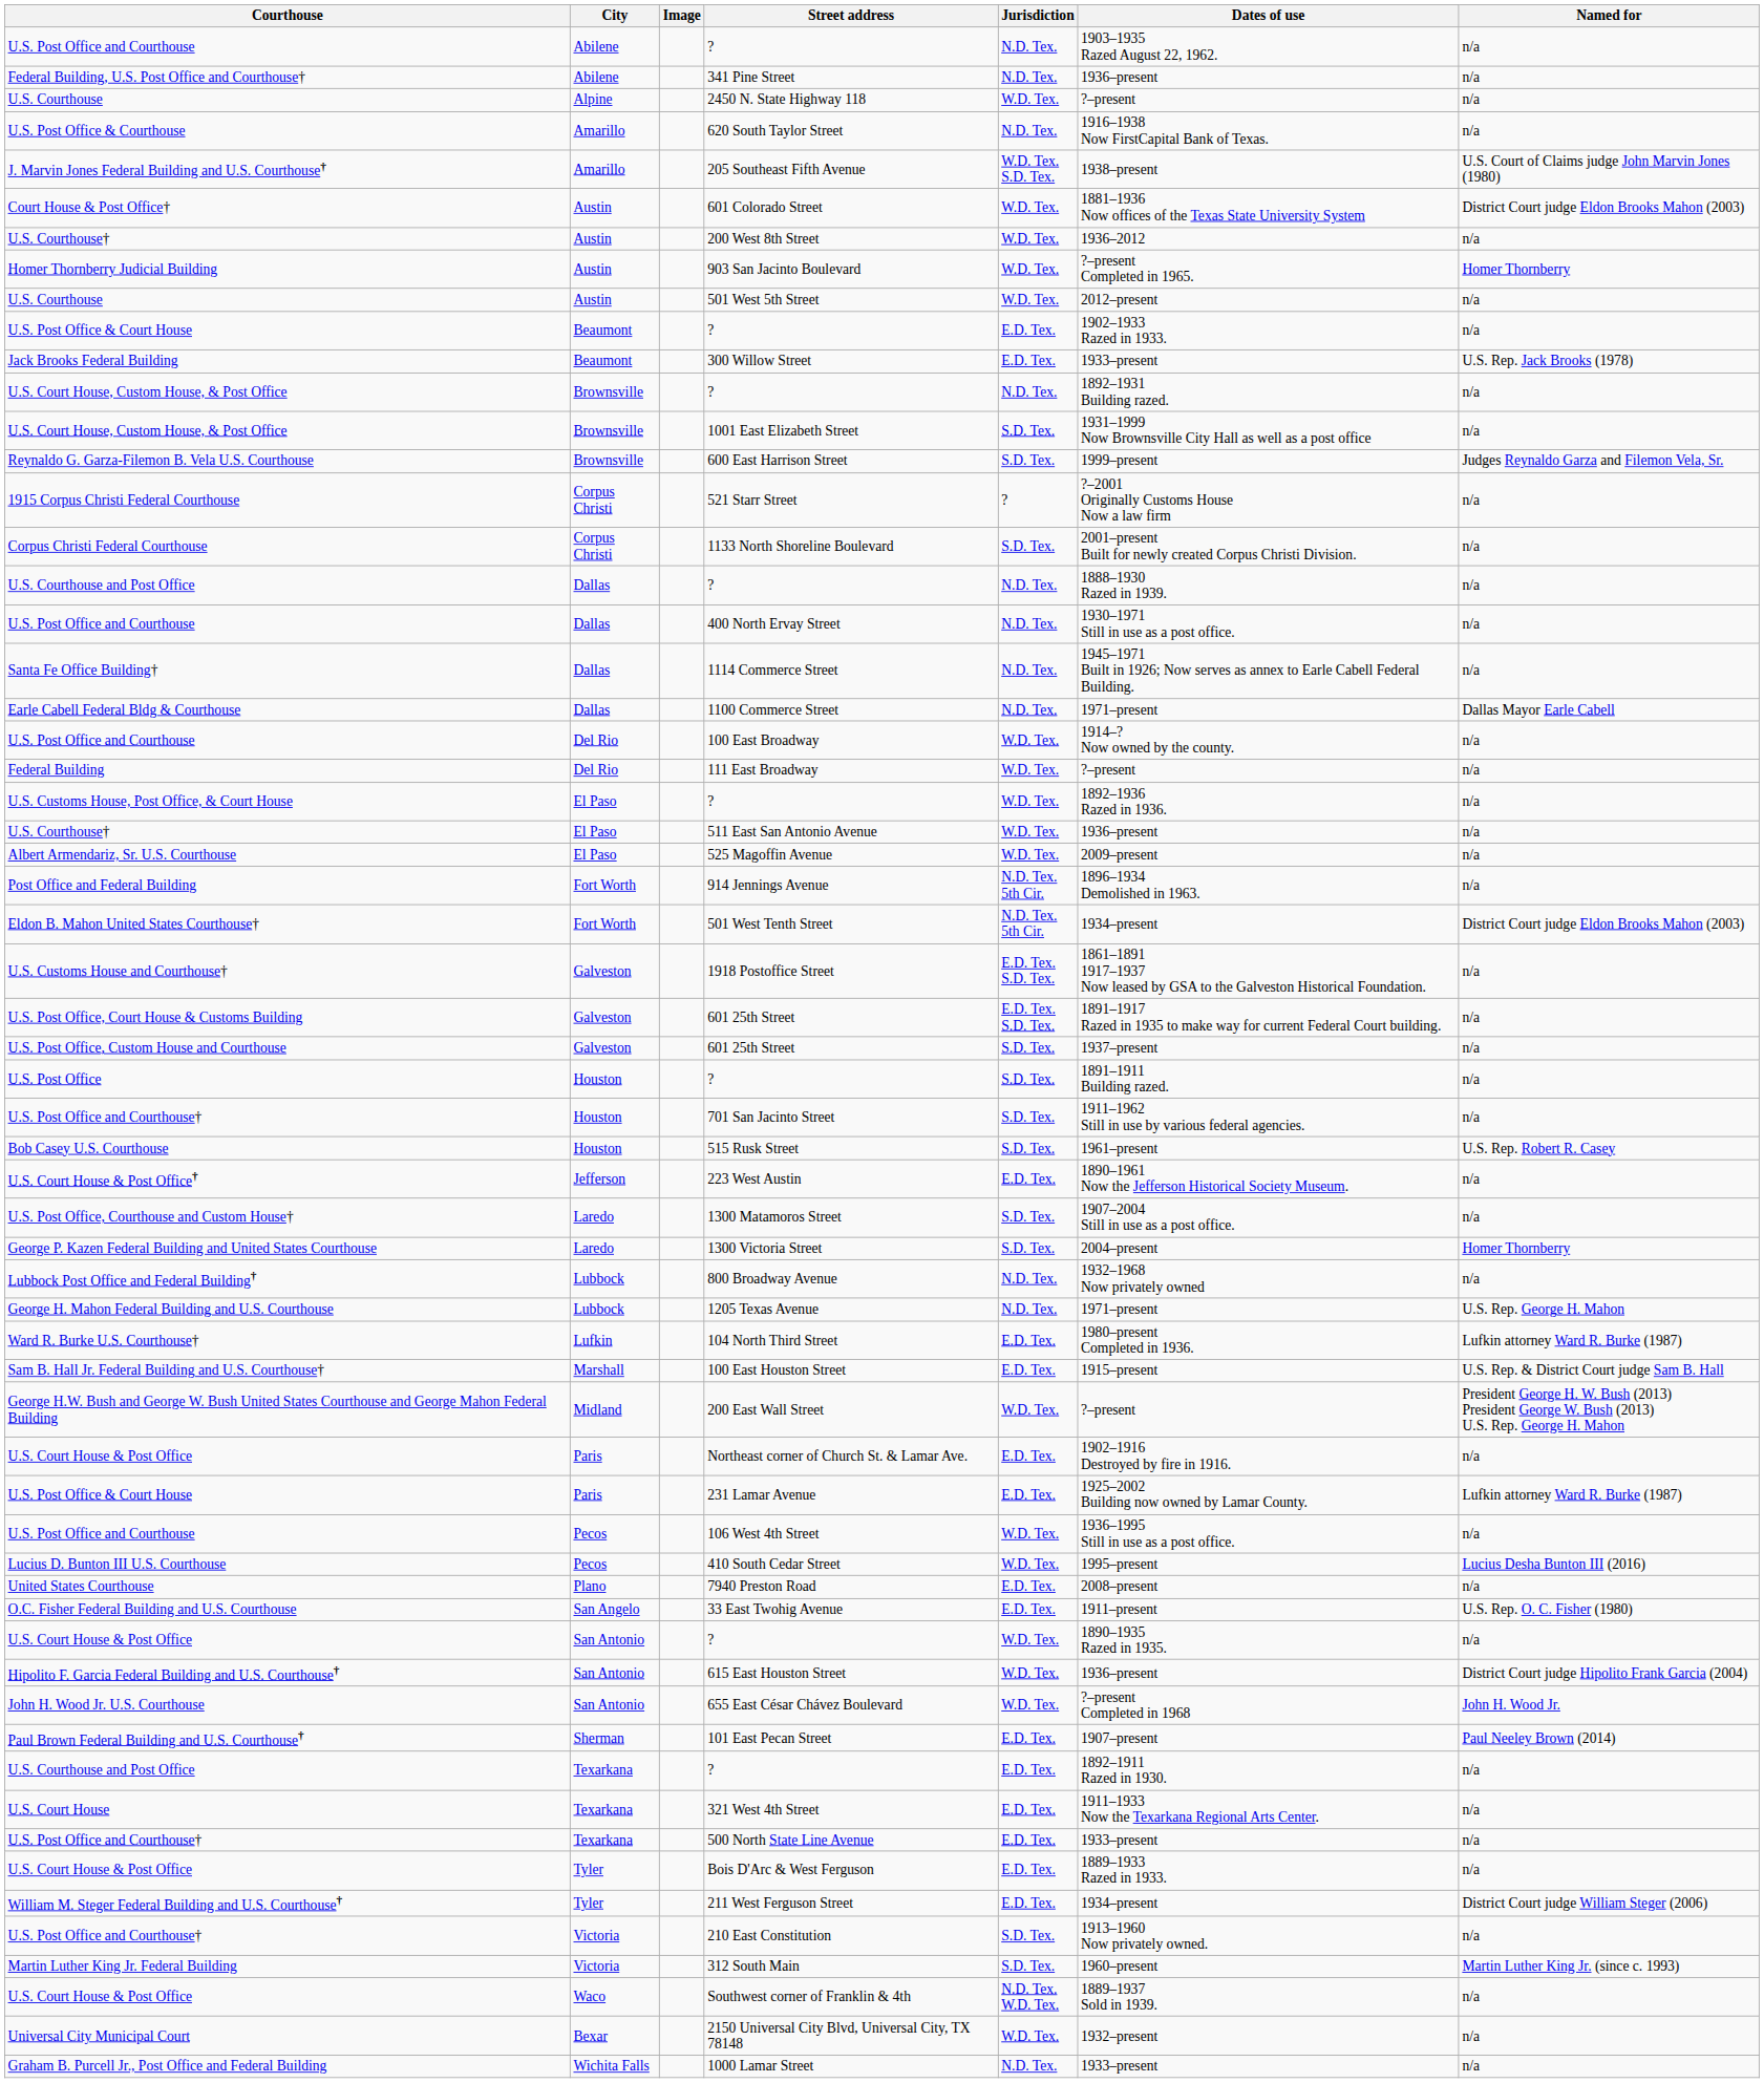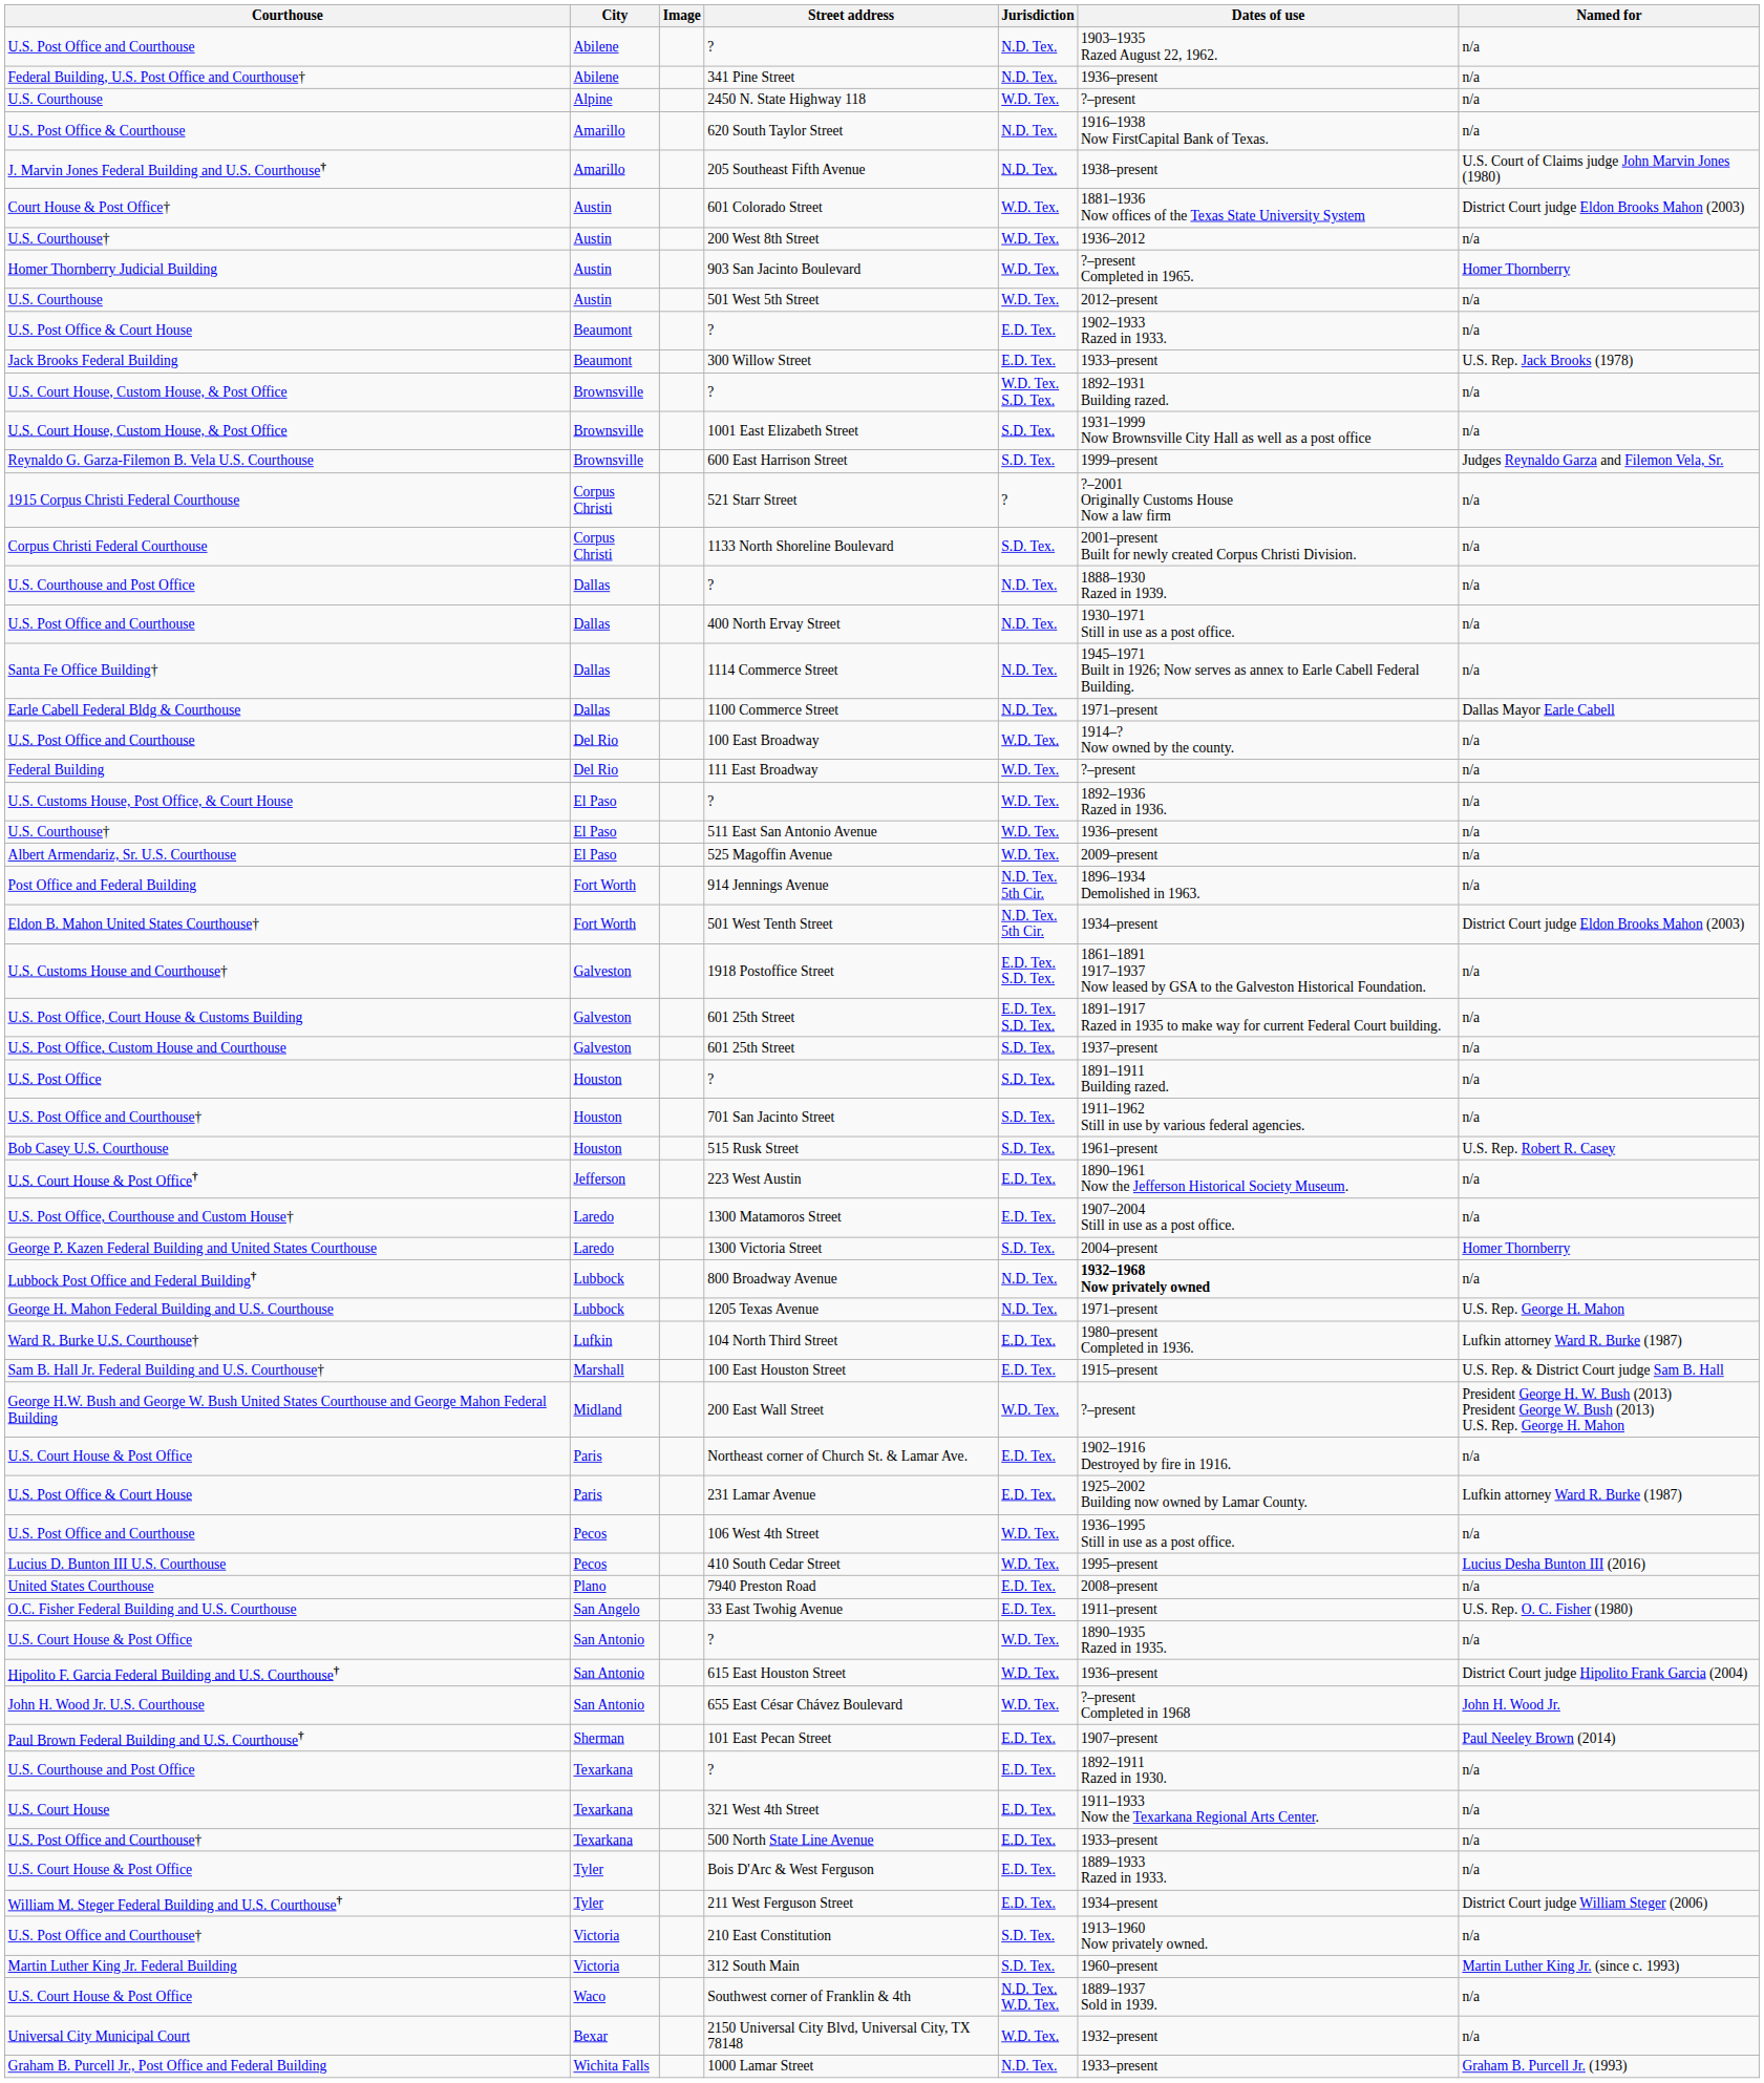205 Southeast Fifth Avenue | Jurisdiction: W.D. Tex. S.D. Tex. -> N.D. Tex.
U.S. Court House, Custom House, & Post Office / ? | Jurisdiction: N.D. Tex. -> W.D. Tex. S.D. Tex.
1300 Matamoros Street | Jurisdiction: S.D. Tex. -> E.D. Tex.
800 Broadway Avenue | Dates of use: normal -> bold
1000 Lamar Street | Named for: n/a -> Graham B. Purcell Jr. (1993)
